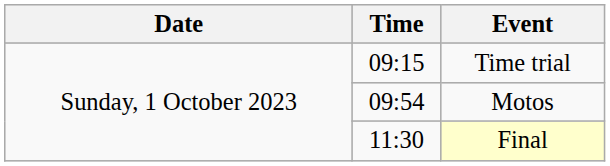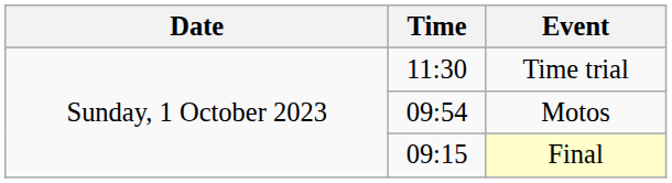Time trial | Time: 09:15 -> 11:30
Final | Time: 11:30 -> 09:15
